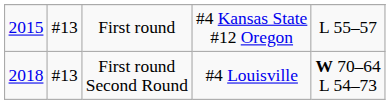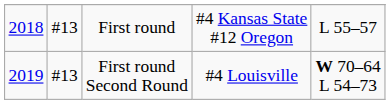First round | column 1: 2015 -> 2018
First round Second Round | column 1: 2018 -> 2019
